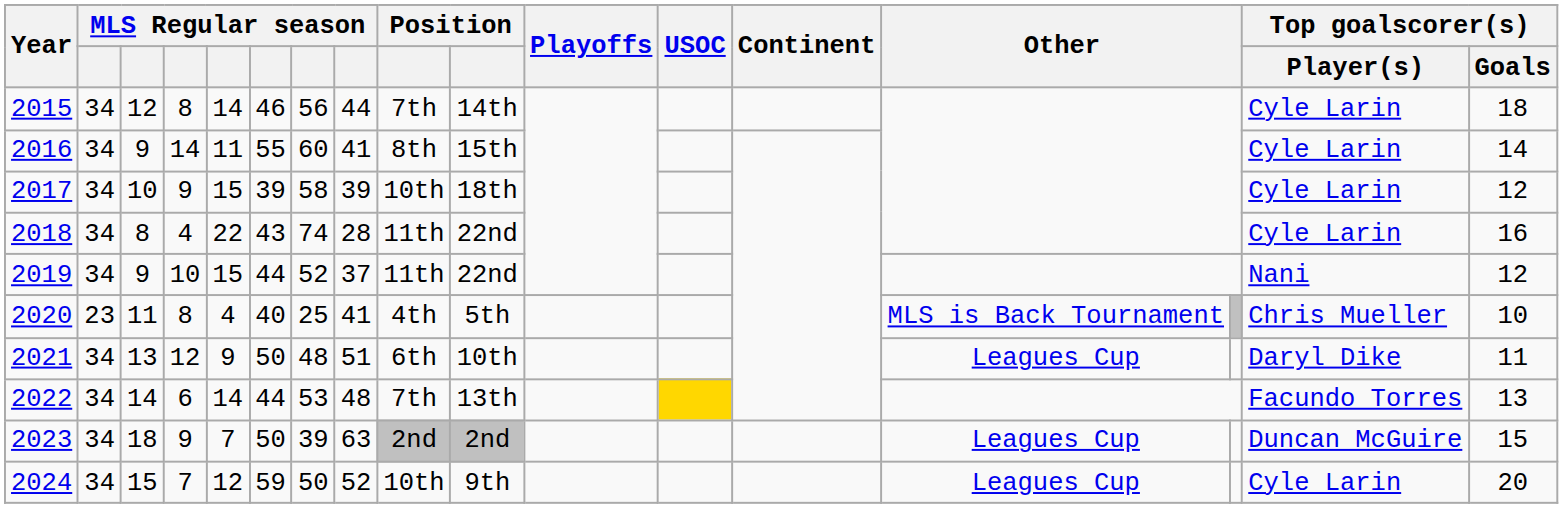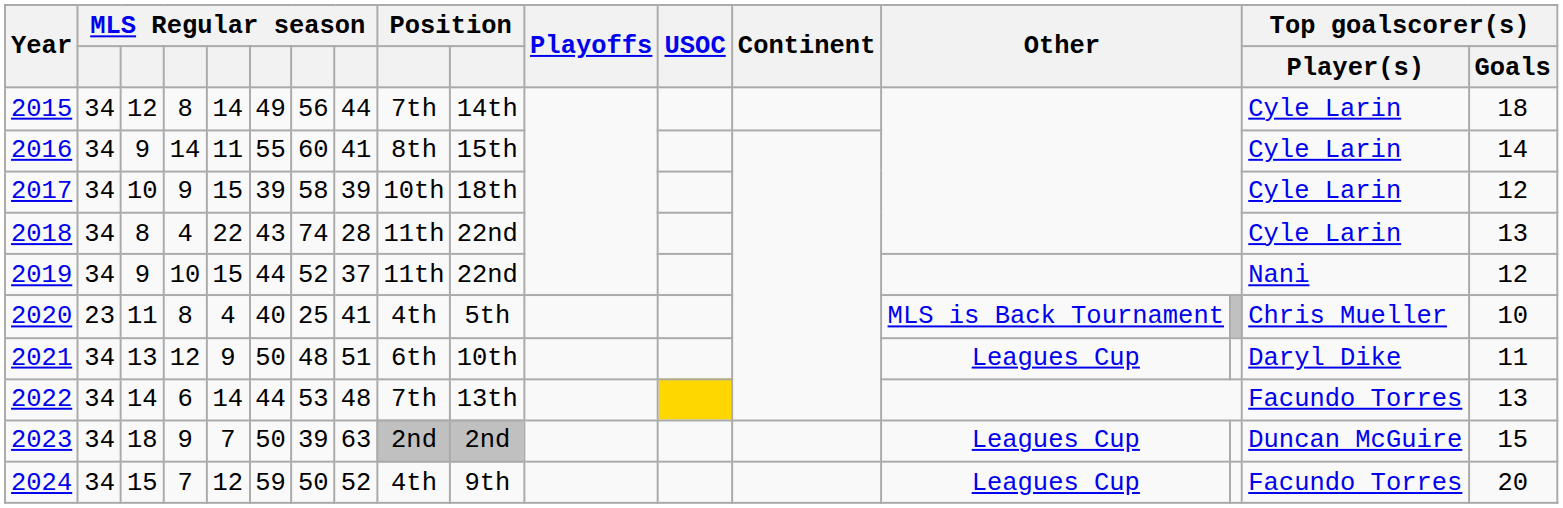2015 | column 6: 46 -> 49
2018 | Top goalscorer(s) / Goals: 16 -> 13
2024 | column 9: 10th -> 4th
2024 | Top goalscorer(s) / Player(s): Cyle Larin -> Facundo Torres
